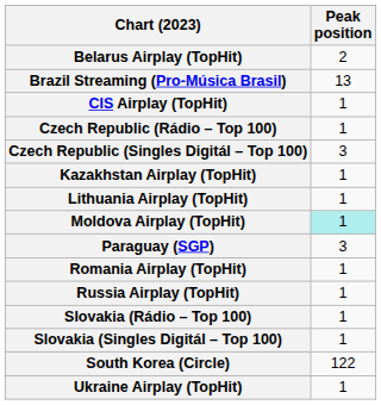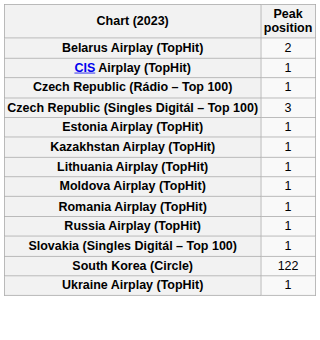- row: Brazil Streaming (Pro-Música Brasil) | 13
+ row: Estonia Airplay (TopHit) | 1
Moldova Airplay (TopHit) | Peak position: paleturquoise background -> no background
- row: Paraguay (SGP) | 3
- row: Slovakia (Rádio – Top 100) | 1
